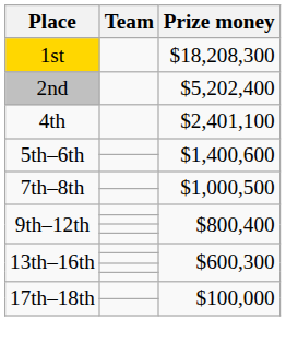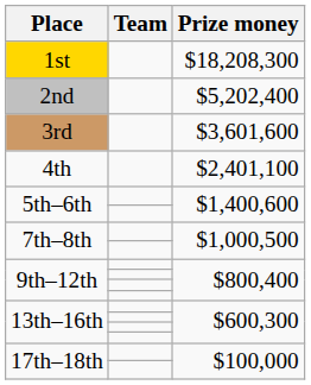+ row: 3rd | $3,601,600
